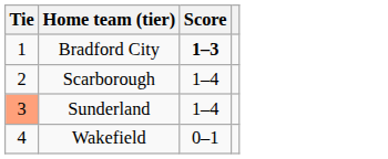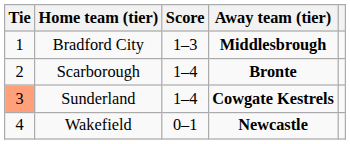+ column: Away team (tier) | Middlesbrough | Bronte | Cowgate Kestrels | Newcastle
Bradford City | Score: bold -> normal
